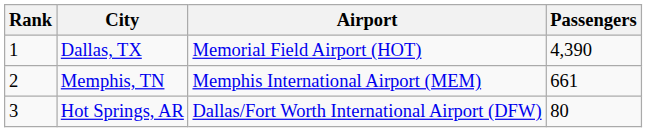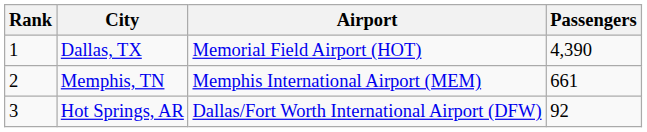Hot Springs, AR | Passengers: 80 -> 92
